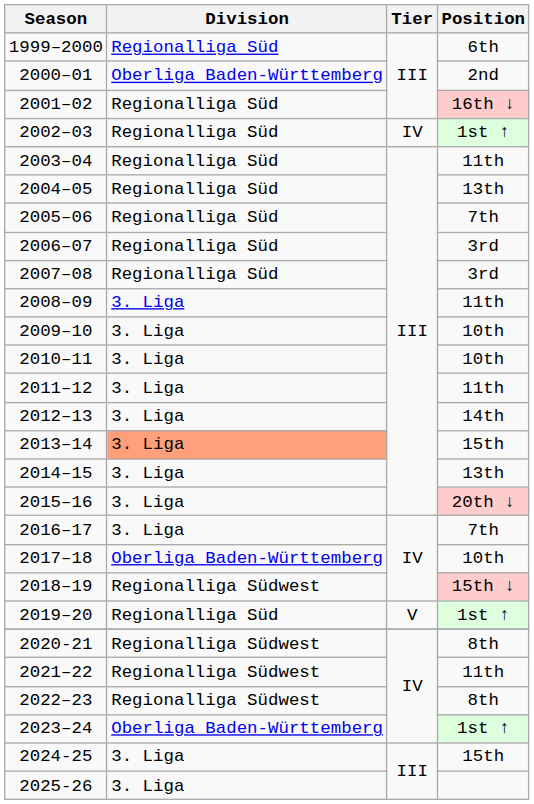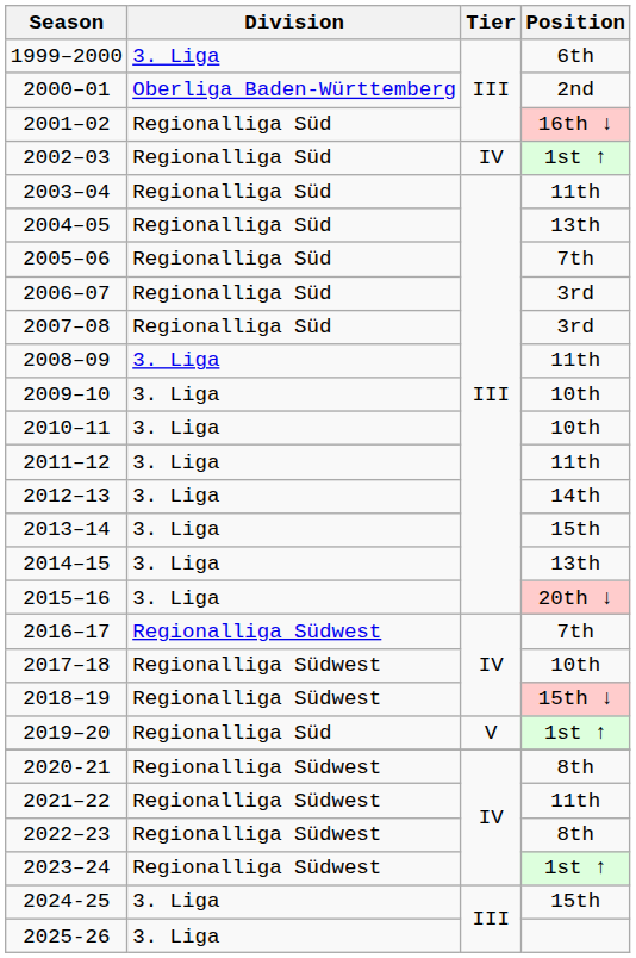1999–2000 | Division: Regionalliga Süd -> 3. Liga
2013–14 | Division: lightsalmon background -> no background
2016–17 | Division: 3. Liga -> Regionalliga Südwest
2017–18 | Division: Oberliga Baden-Württemberg -> Regionalliga Südwest
2023–24 | Division: Oberliga Baden-Württemberg -> Regionalliga Südwest
